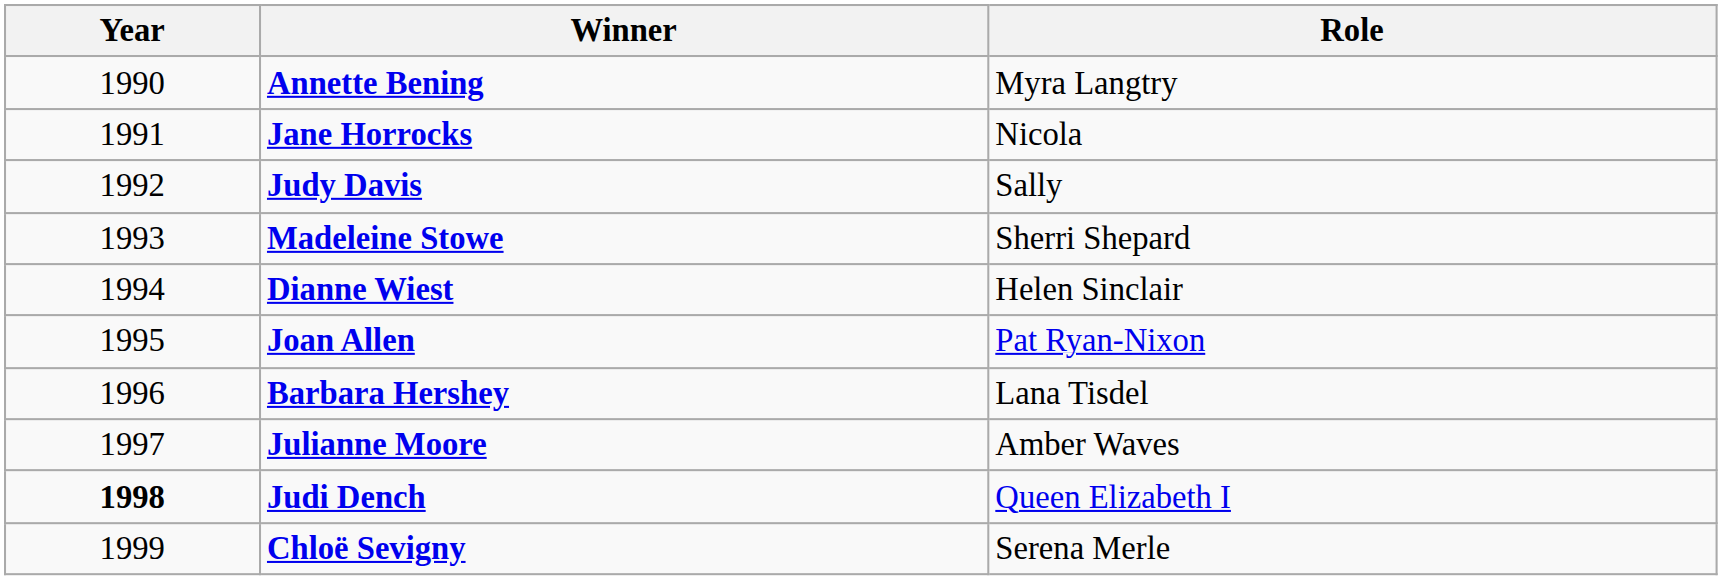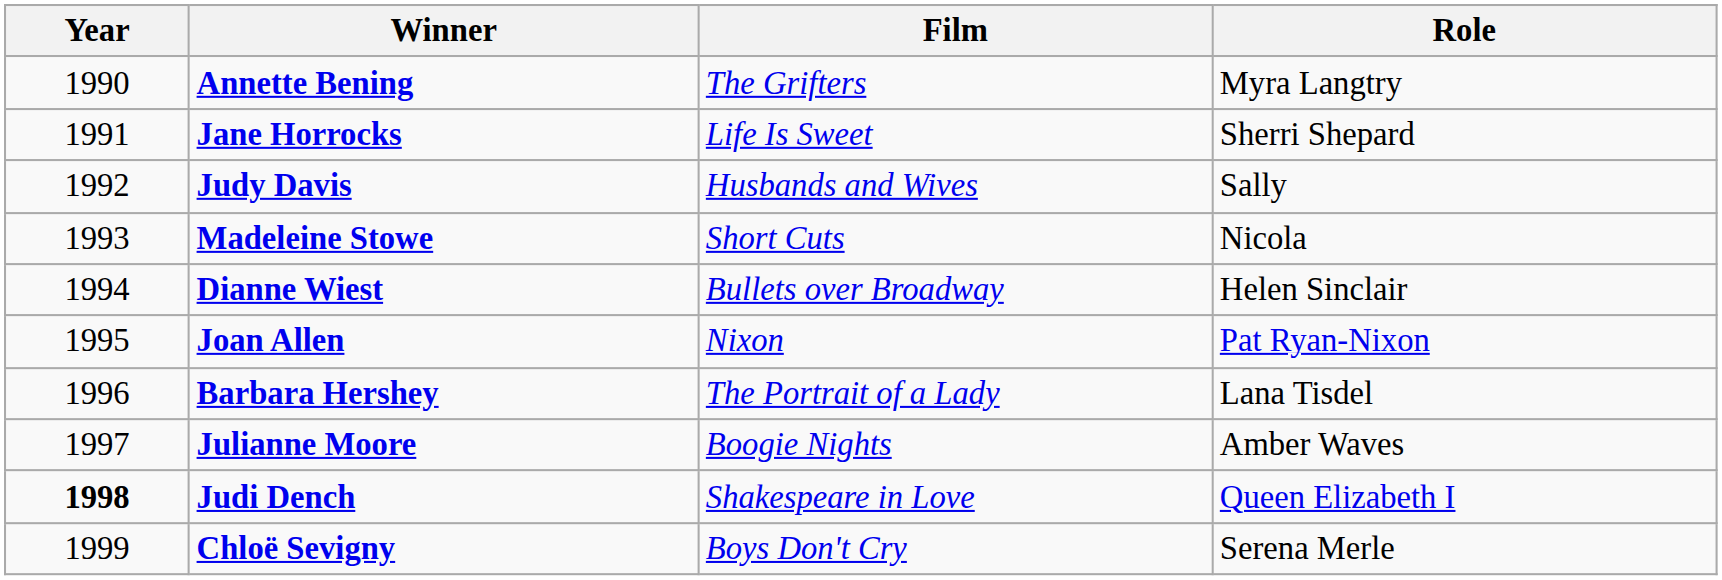+ column: Film | The Grifters | Life Is Sweet | Husbands and Wives | Short Cuts | Bullets over Broadway | Nixon | The Portrait of a Lady | Boogie Nights | Shakespeare in Love | Boys Don't Cry
Jane Horrocks | Role: Nicola -> Sherri Shepard
Madeleine Stowe | Role: Sherri Shepard -> Nicola
